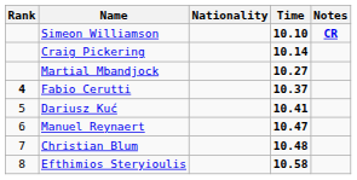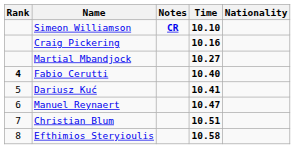columns swapped: Nationality <-> Notes
Craig Pickering | Time: 10.14 -> 10.16
Fabio Cerutti | Time: 10.37 -> 10.40
Christian Blum | Time: 10.48 -> 10.51
